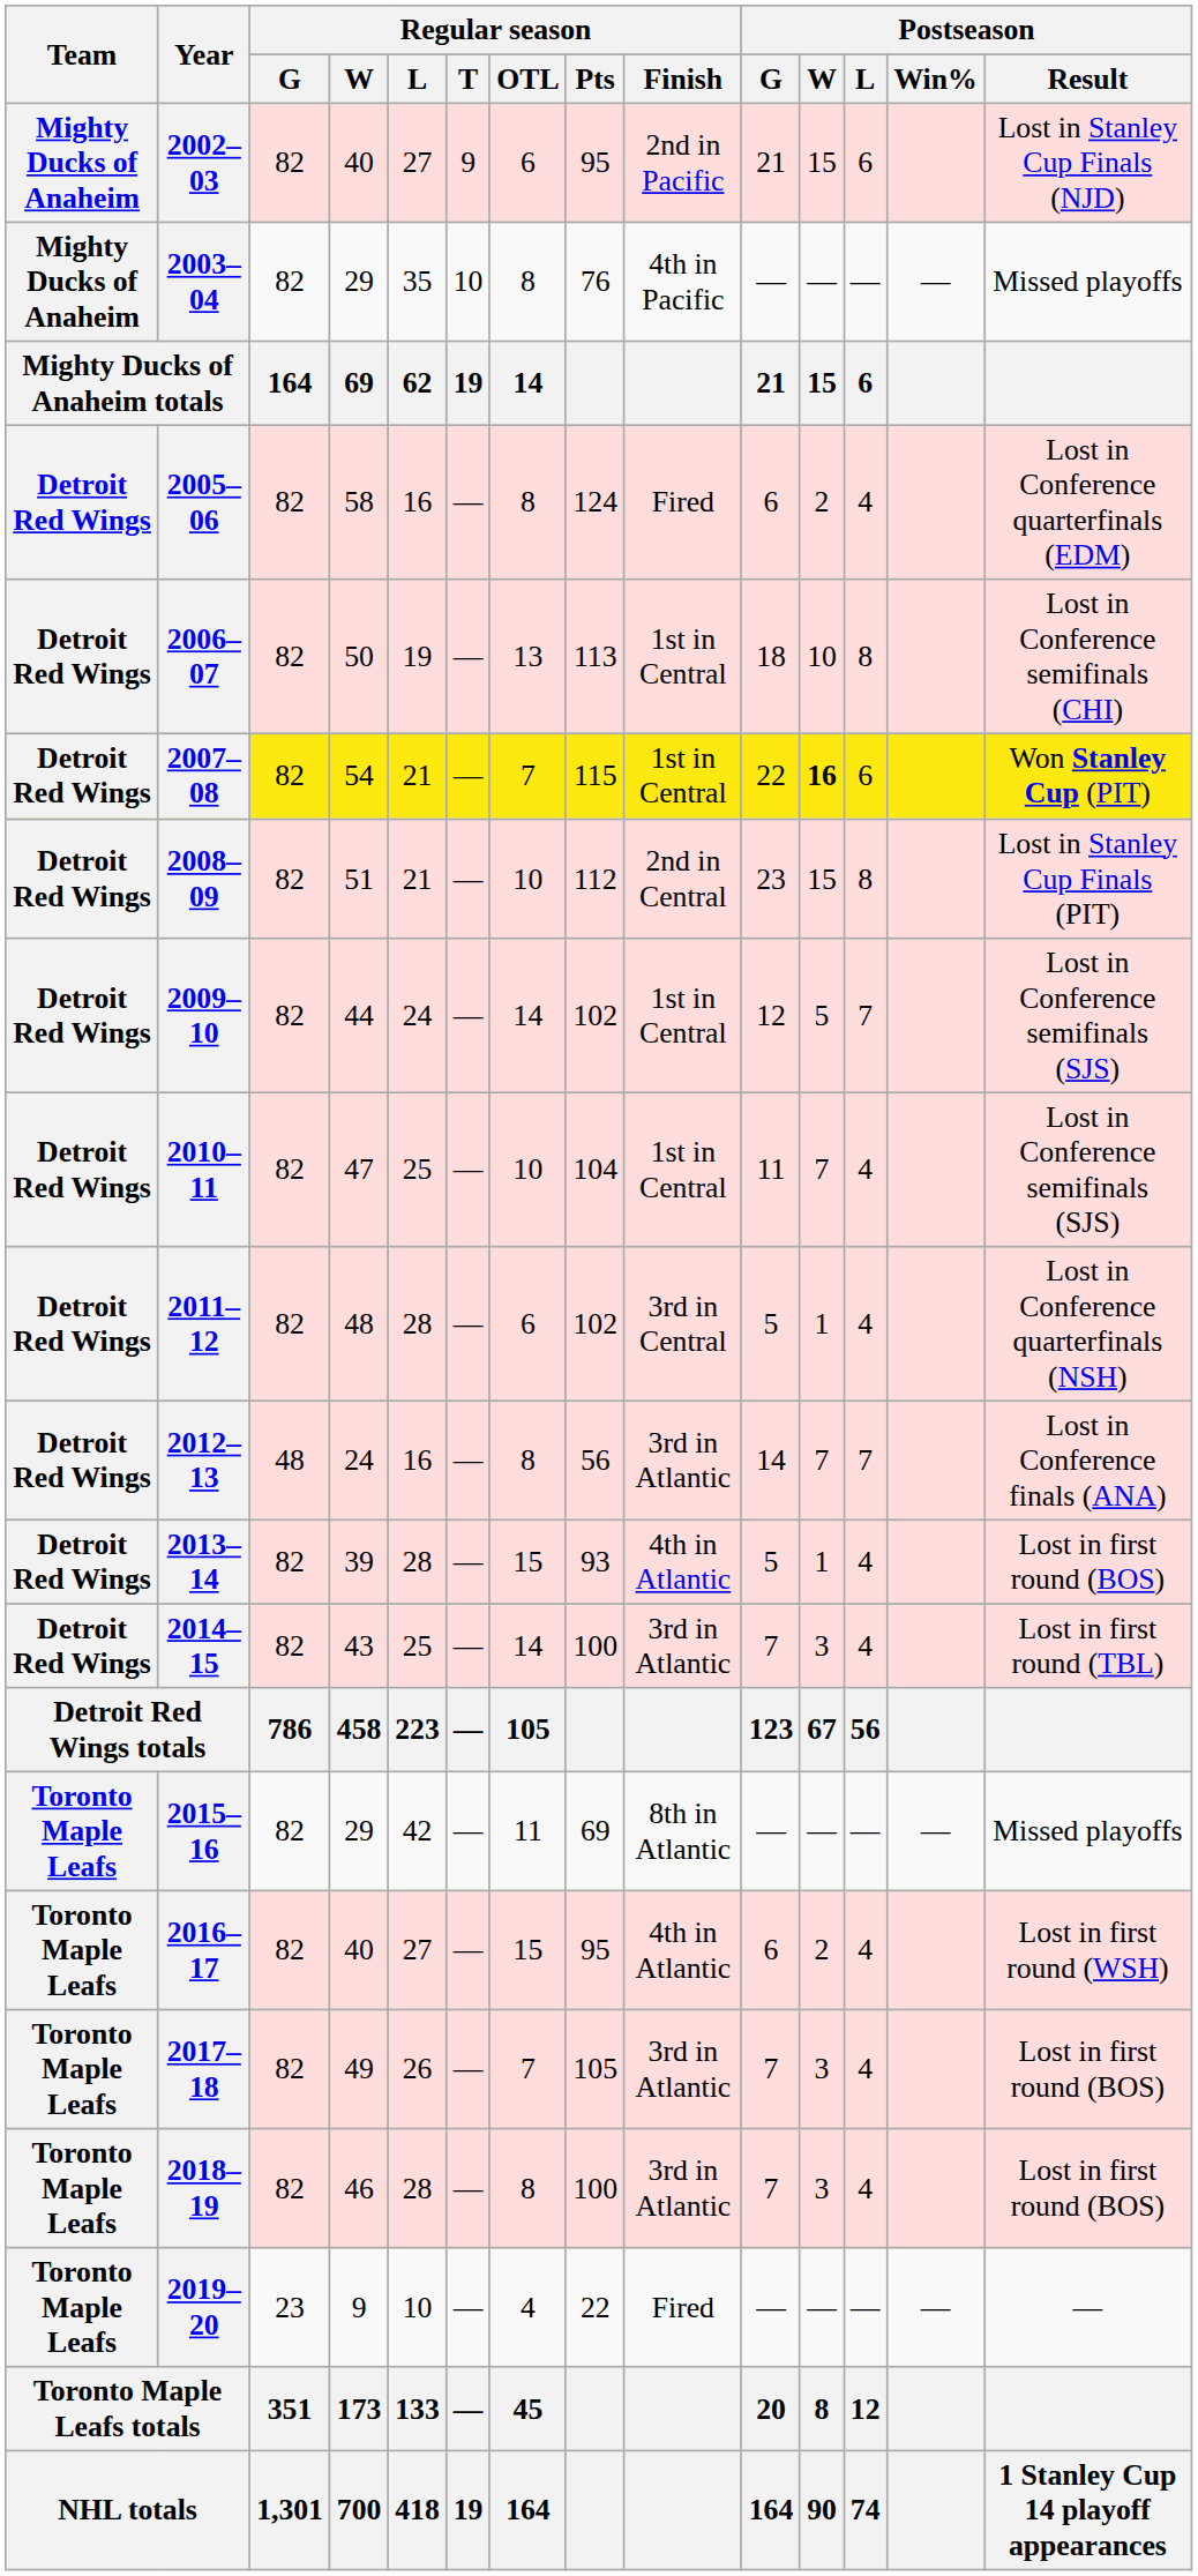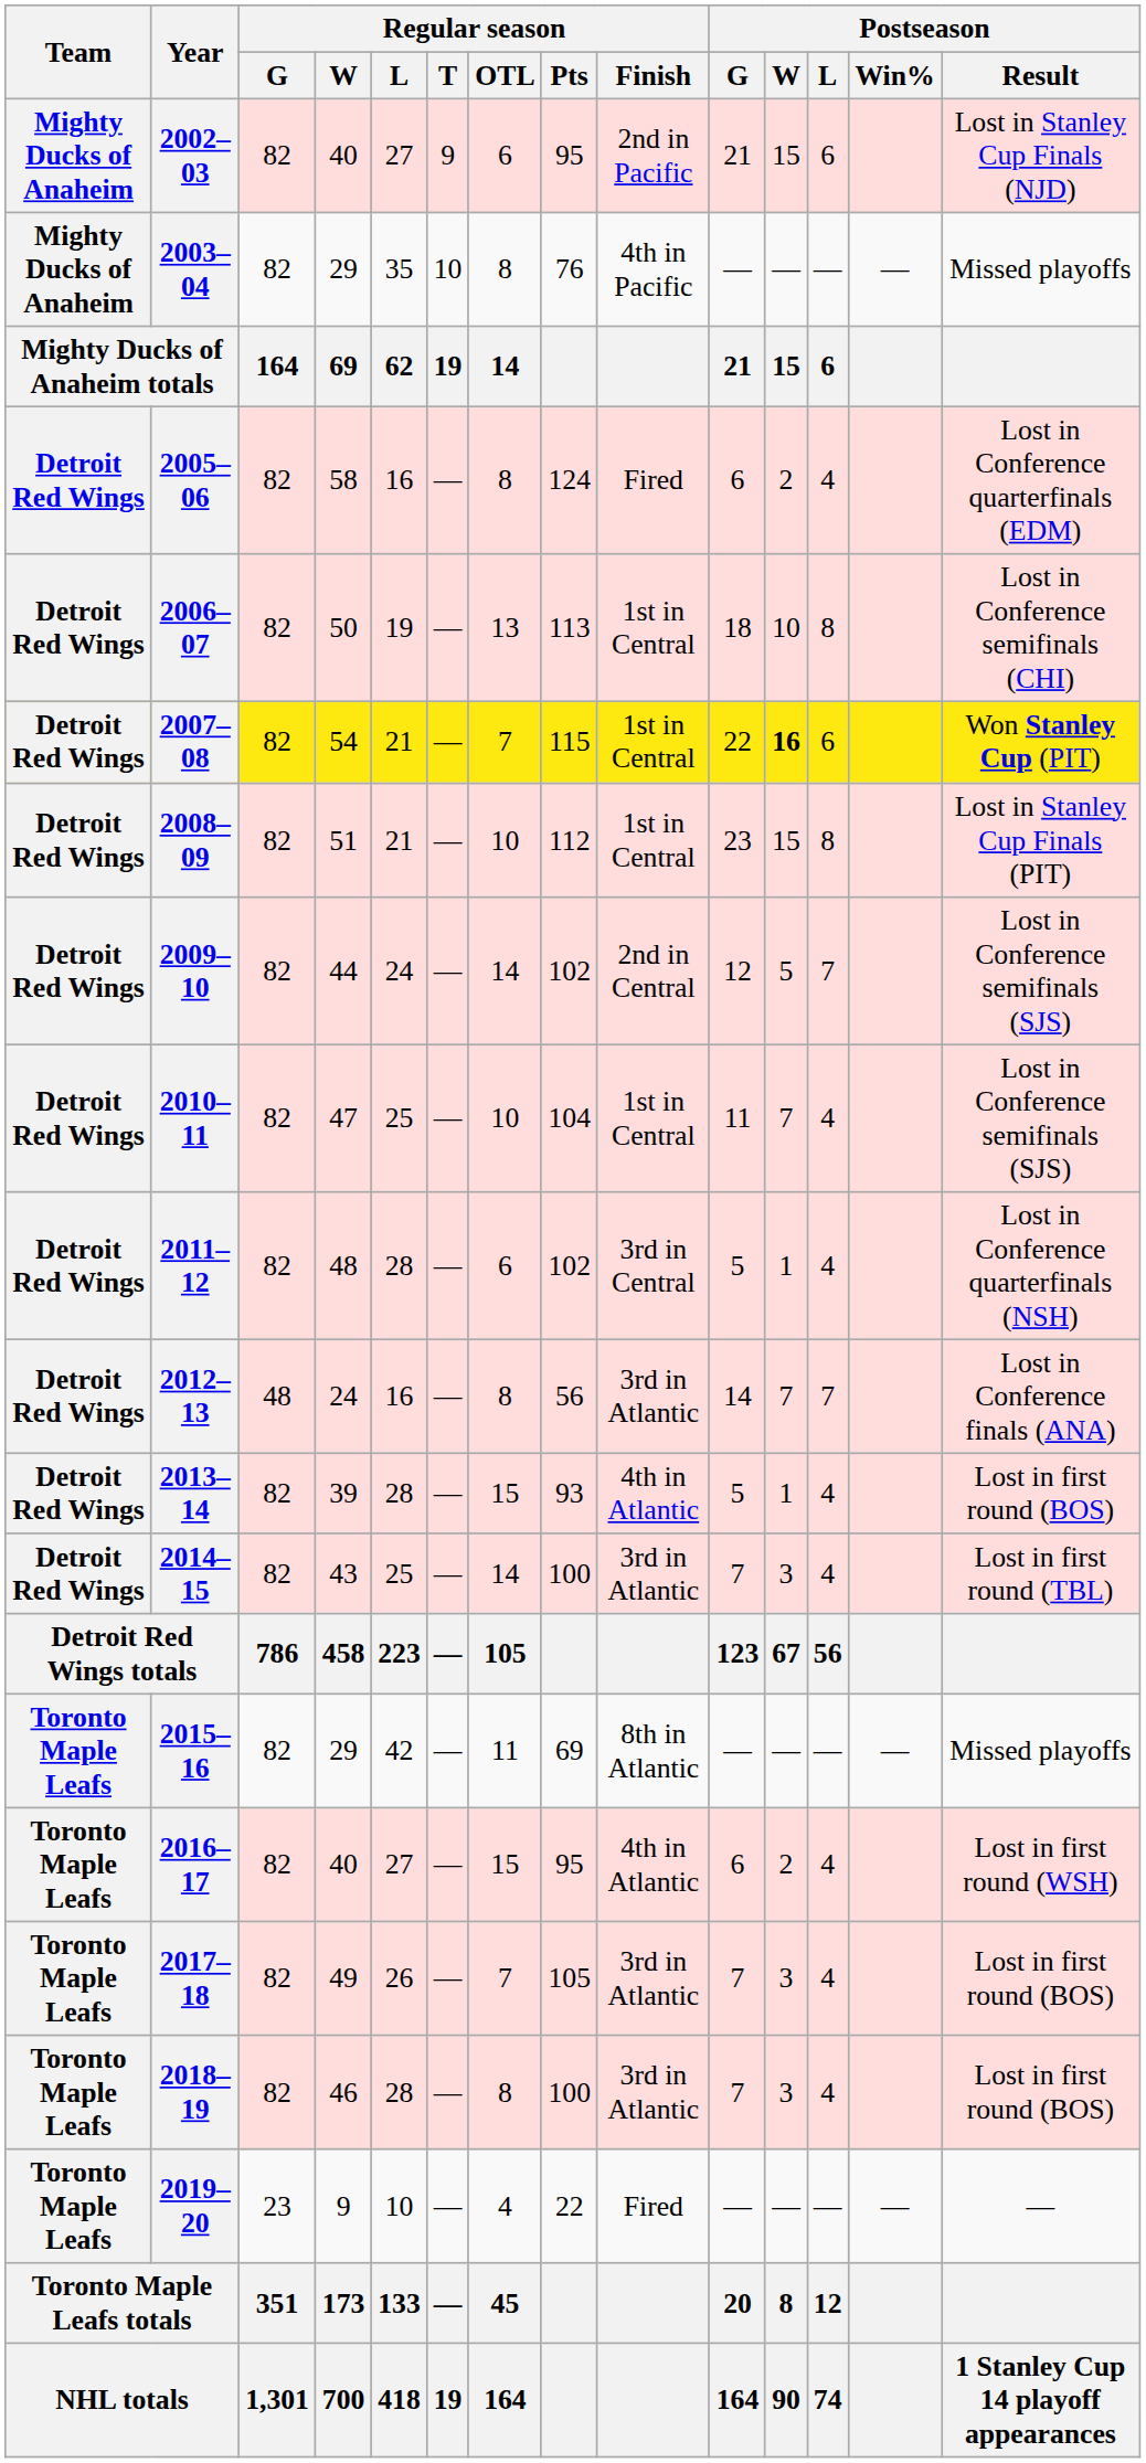2008–09 | Regular season / Finish: 2nd in Central -> 1st in Central
2009–10 | Regular season / Finish: 1st in Central -> 2nd in Central
